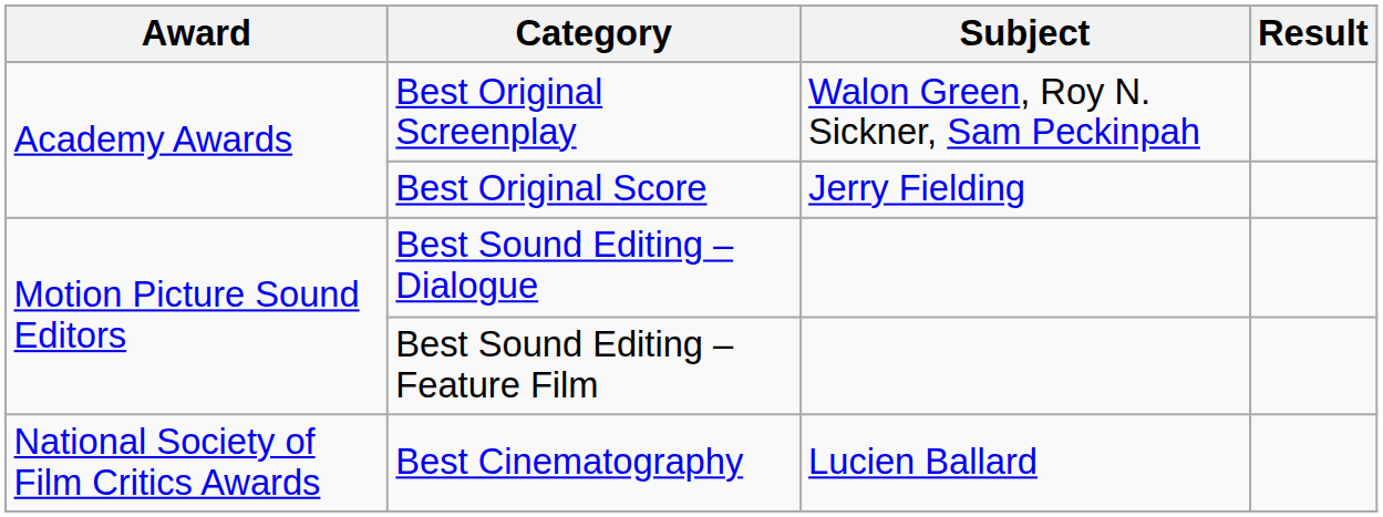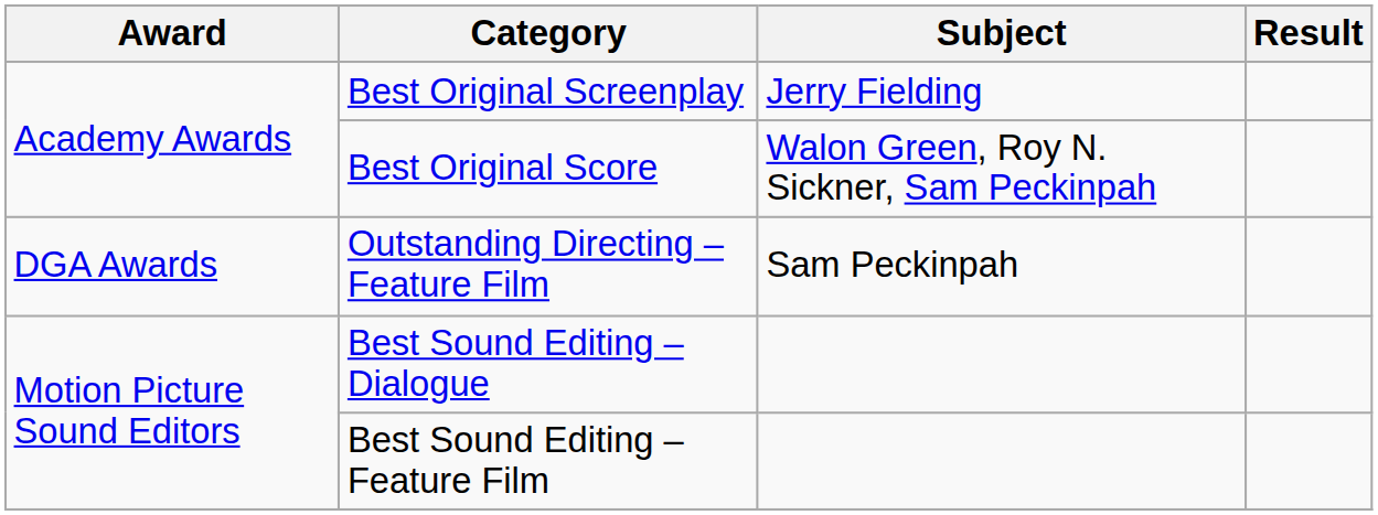Best Original Screenplay | Subject: Walon Green, Roy N. Sickner, Sam Peckinpah -> Jerry Fielding
Best Original Score | Subject: Jerry Fielding -> Walon Green, Roy N. Sickner, Sam Peckinpah
+ row: DGA Awards | Outstanding Directing – Feature Film | Sam Peckinpah
- row: National Society of Film Critics Awards | Best Cinematography | Lucien Ballard
